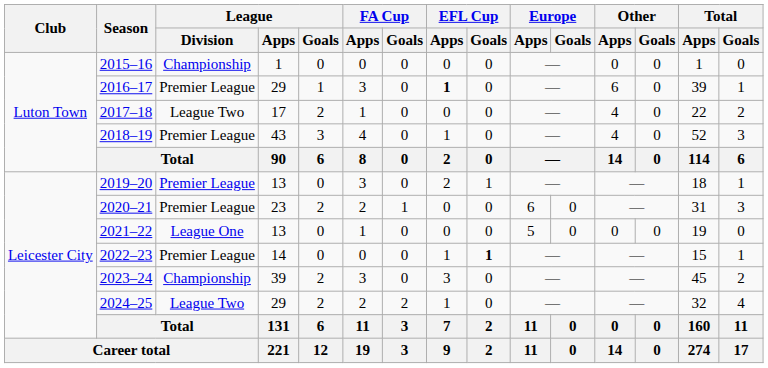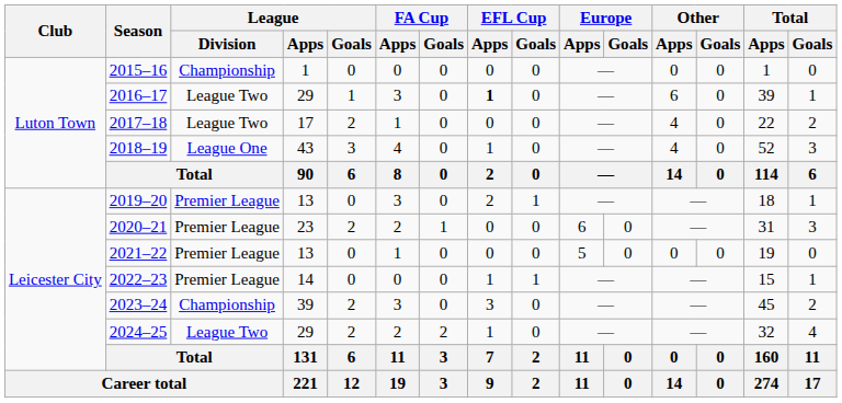2016–17 | League / Division: Premier League -> League Two
2018–19 | League / Division: Premier League -> League One
2021–22 | League / Division: League One -> Premier League
2022–23 | EFL Cup / Goals: bold -> normal
